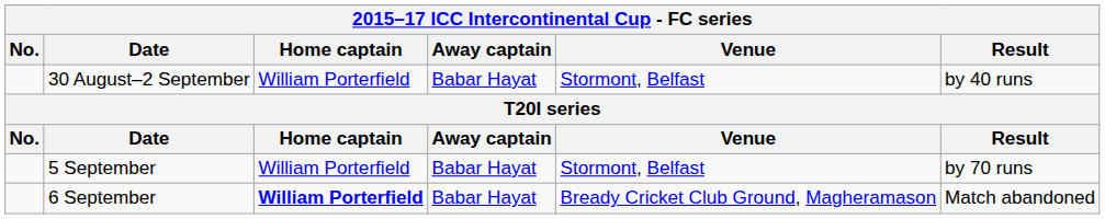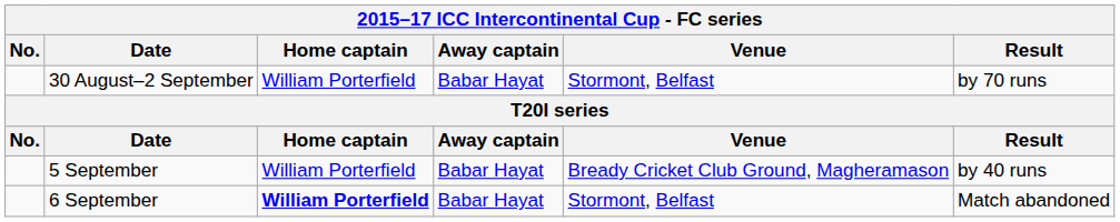30 August–2 September | Result: by 40 runs -> by 70 runs
5 September | Venue: Stormont, Belfast -> Bready Cricket Club Ground, Magheramason
5 September | Result: by 70 runs -> by 40 runs
6 September | Venue: Bready Cricket Club Ground, Magheramason -> Stormont, Belfast
